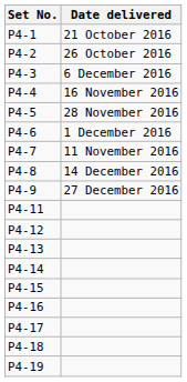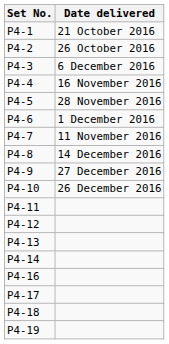+ row: P4-10 | 26 December 2016
- row: P4-15
